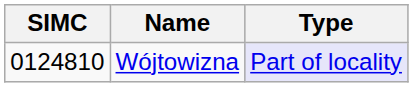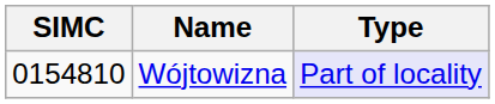Wójtowizna | SIMC: 0124810 -> 0154810
